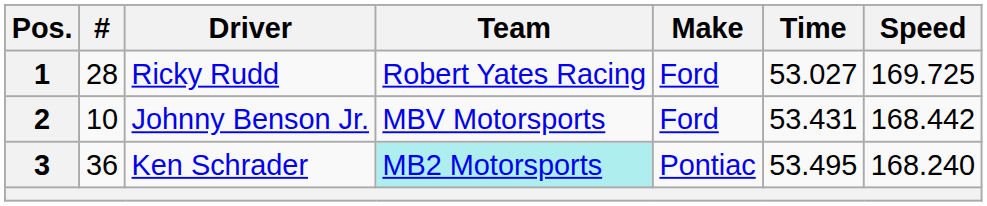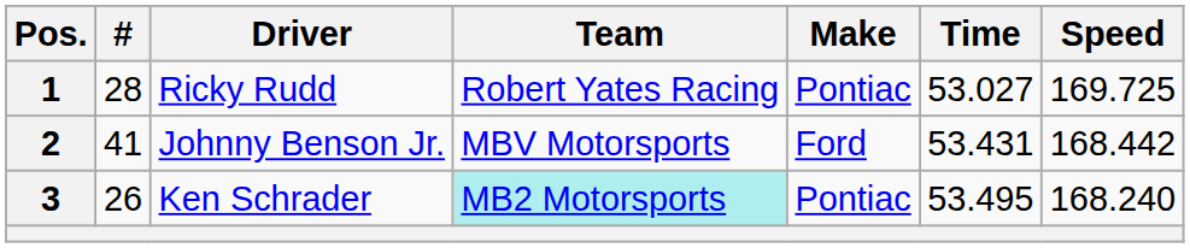1 | Make: Ford -> Pontiac
2 | #: 10 -> 41
3 | #: 36 -> 26
